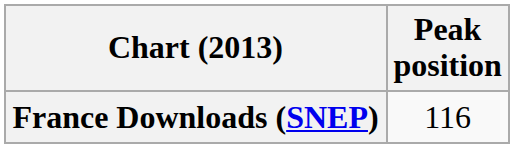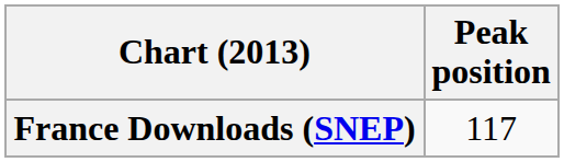France Downloads (SNEP) | Peak position: 116 -> 117
